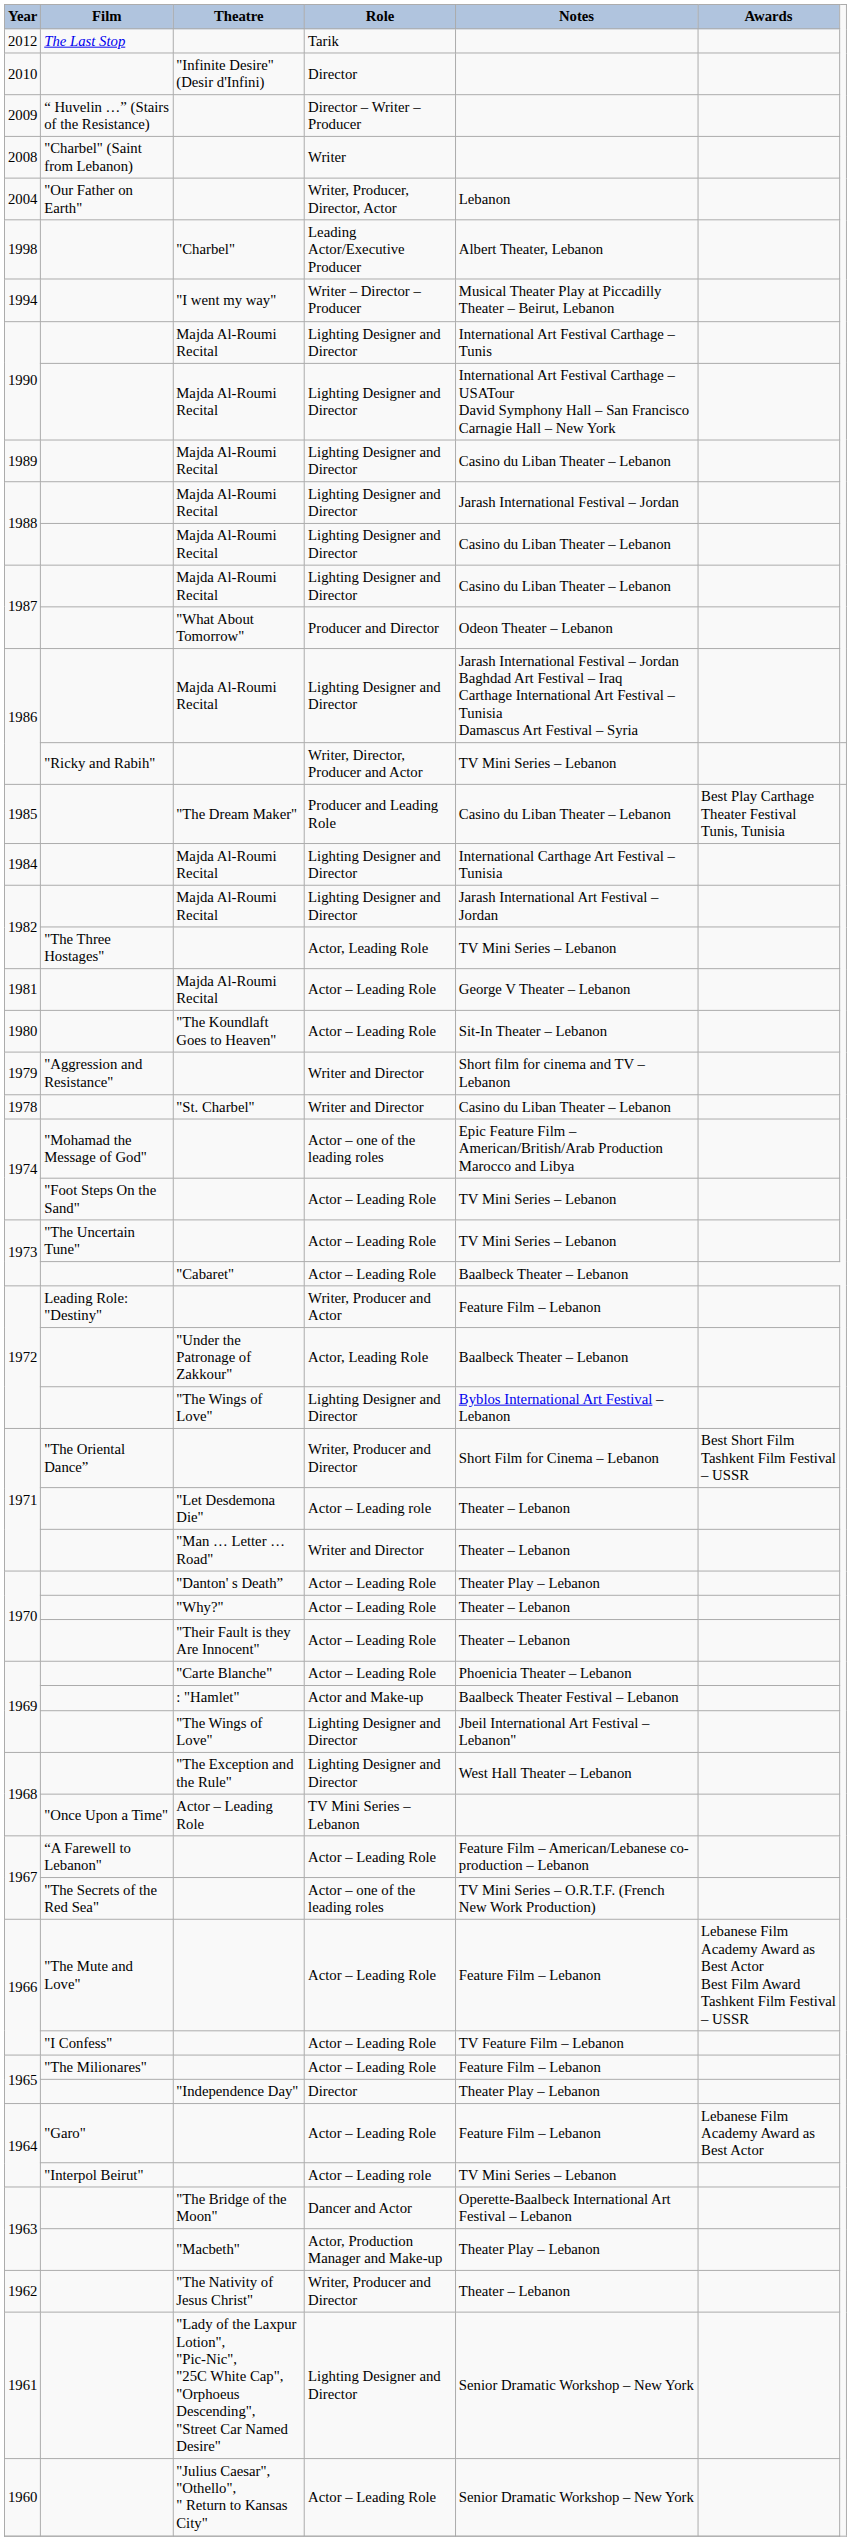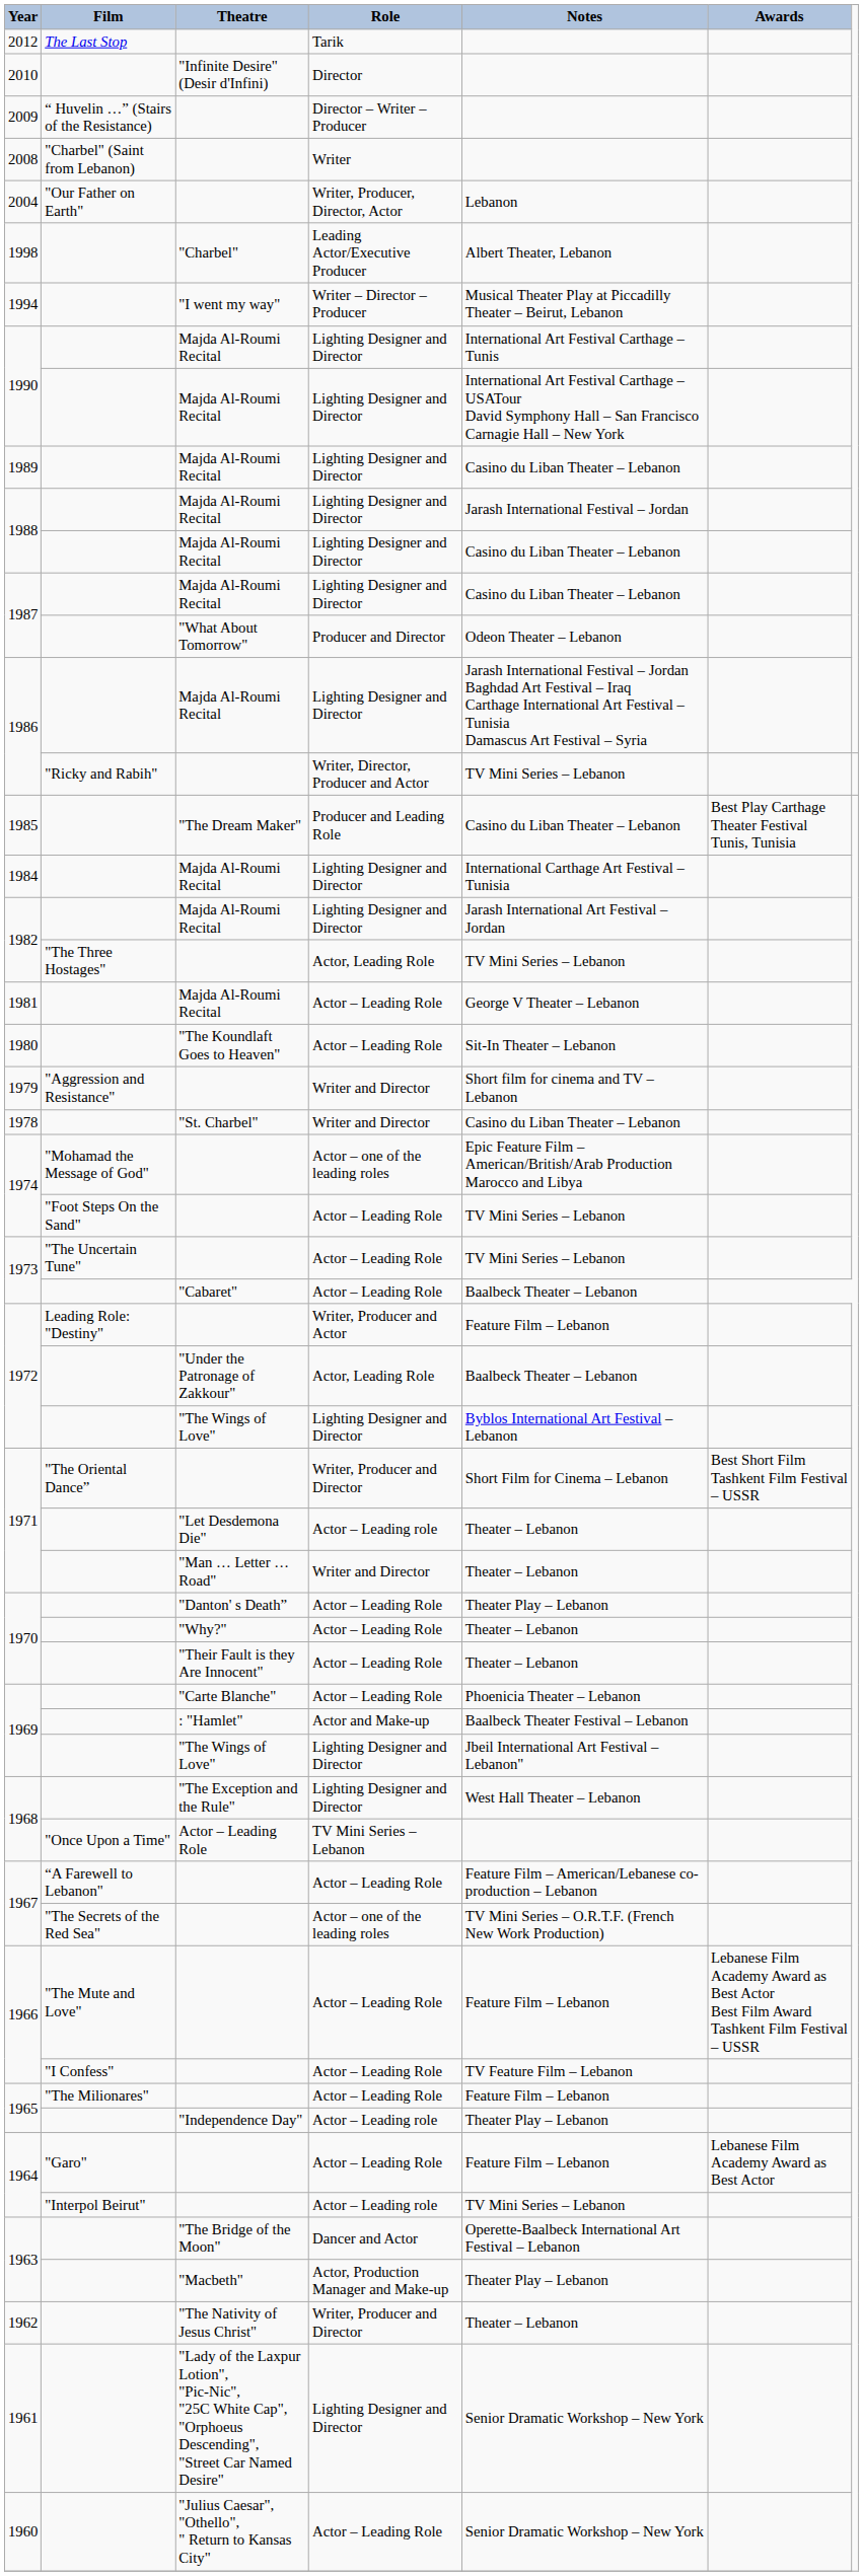1965 / "Independence Day" | Role: Director -> Actor – Leading role
